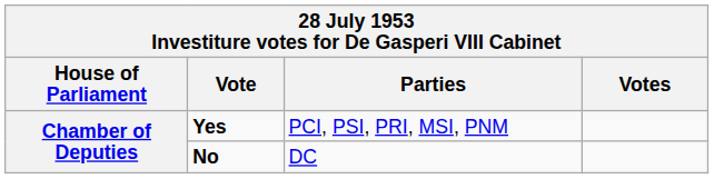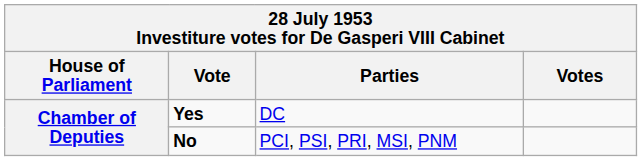Yes | Parties: PCI, PSI, PRI, MSI, PNM -> DC
No | Parties: DC -> PCI, PSI, PRI, MSI, PNM
